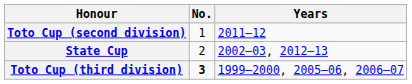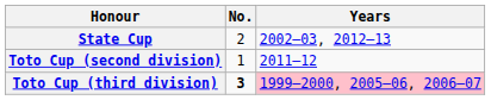rows swapped: State Cup <-> Toto Cup (second division)
Toto Cup (third division) | Years: no background -> pink background
